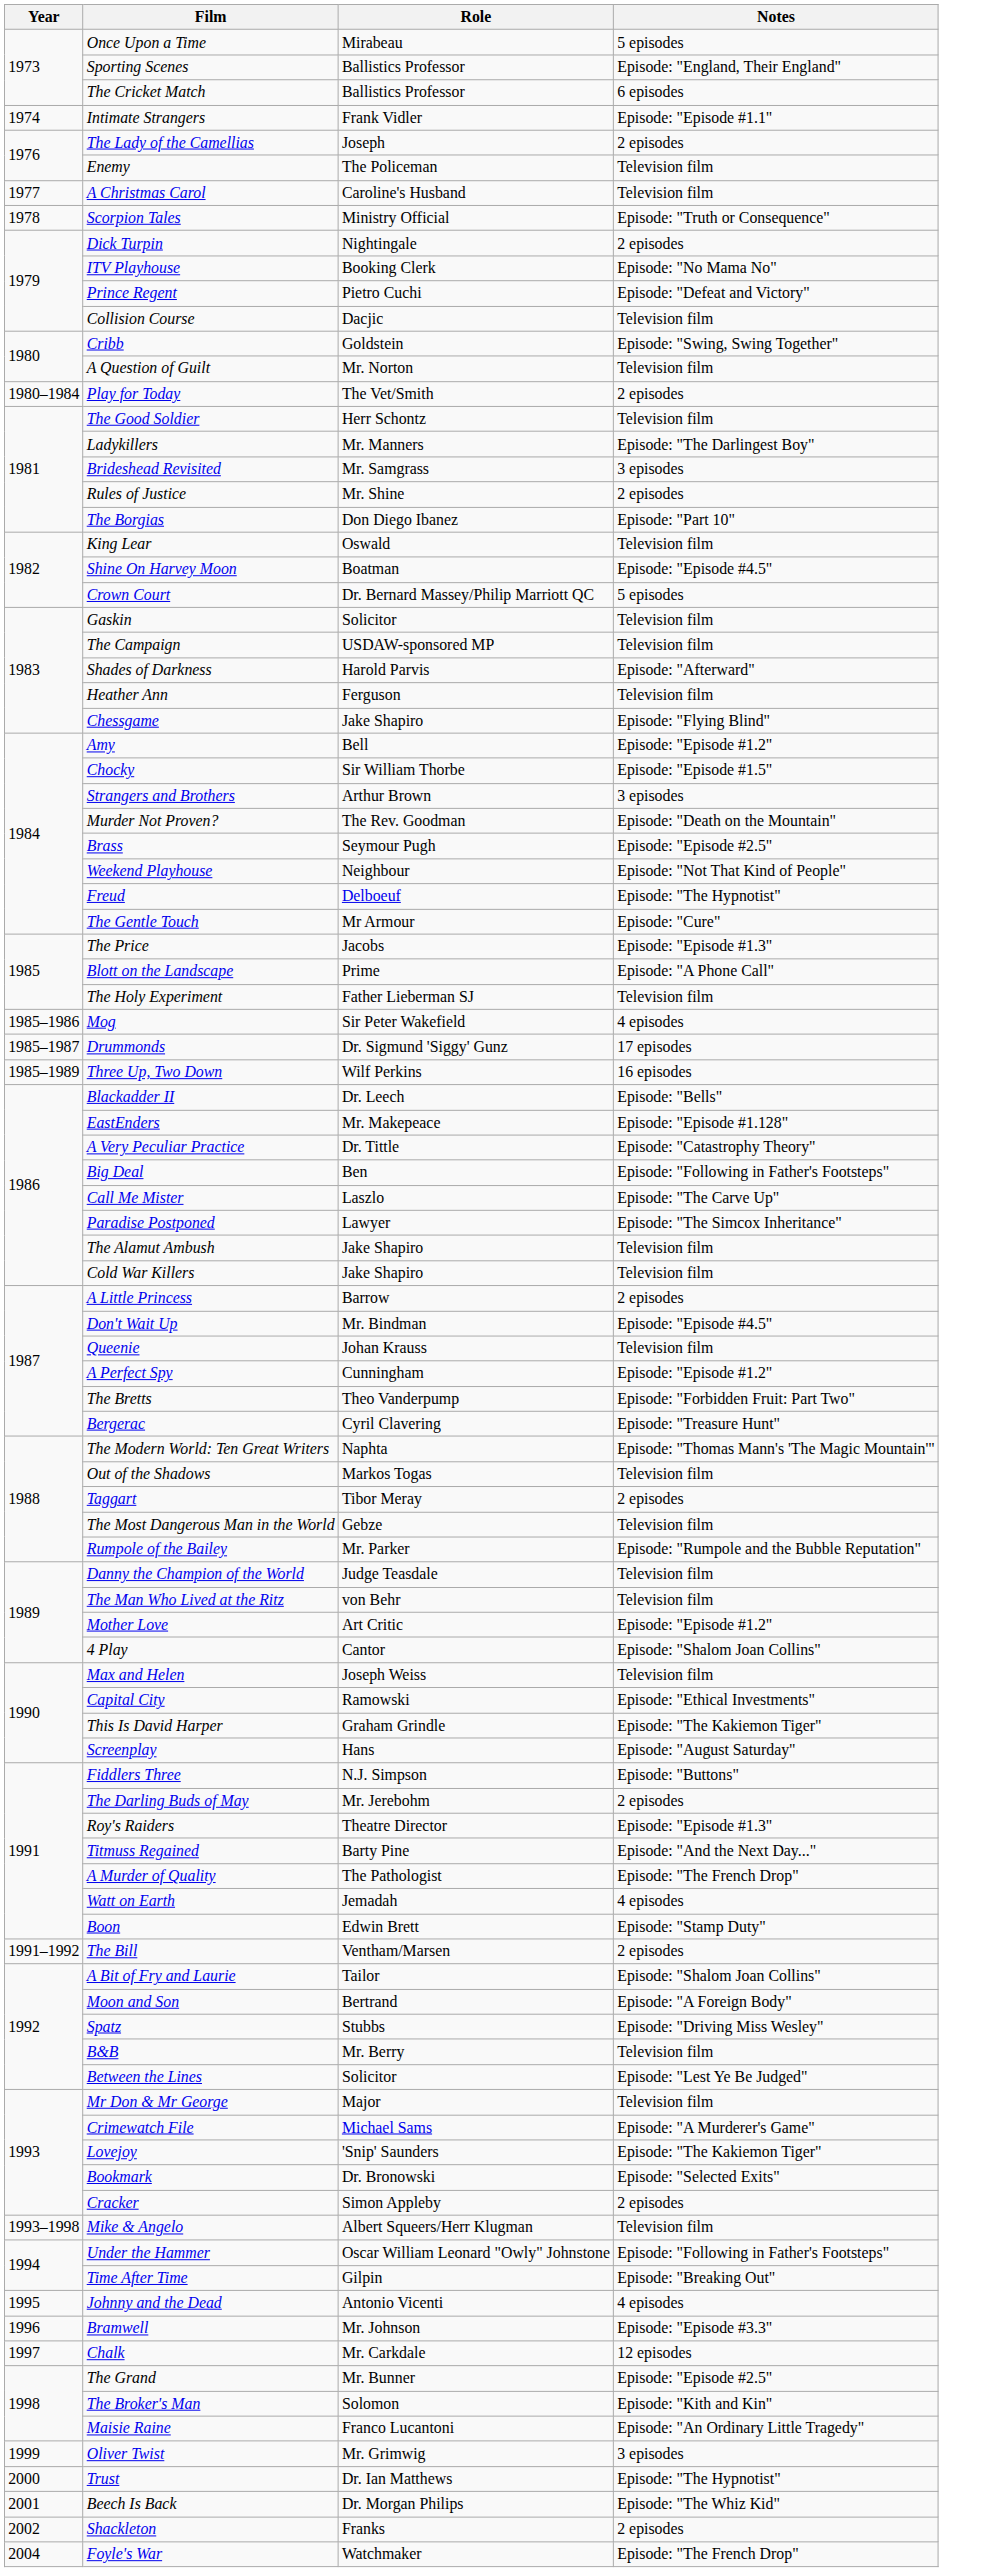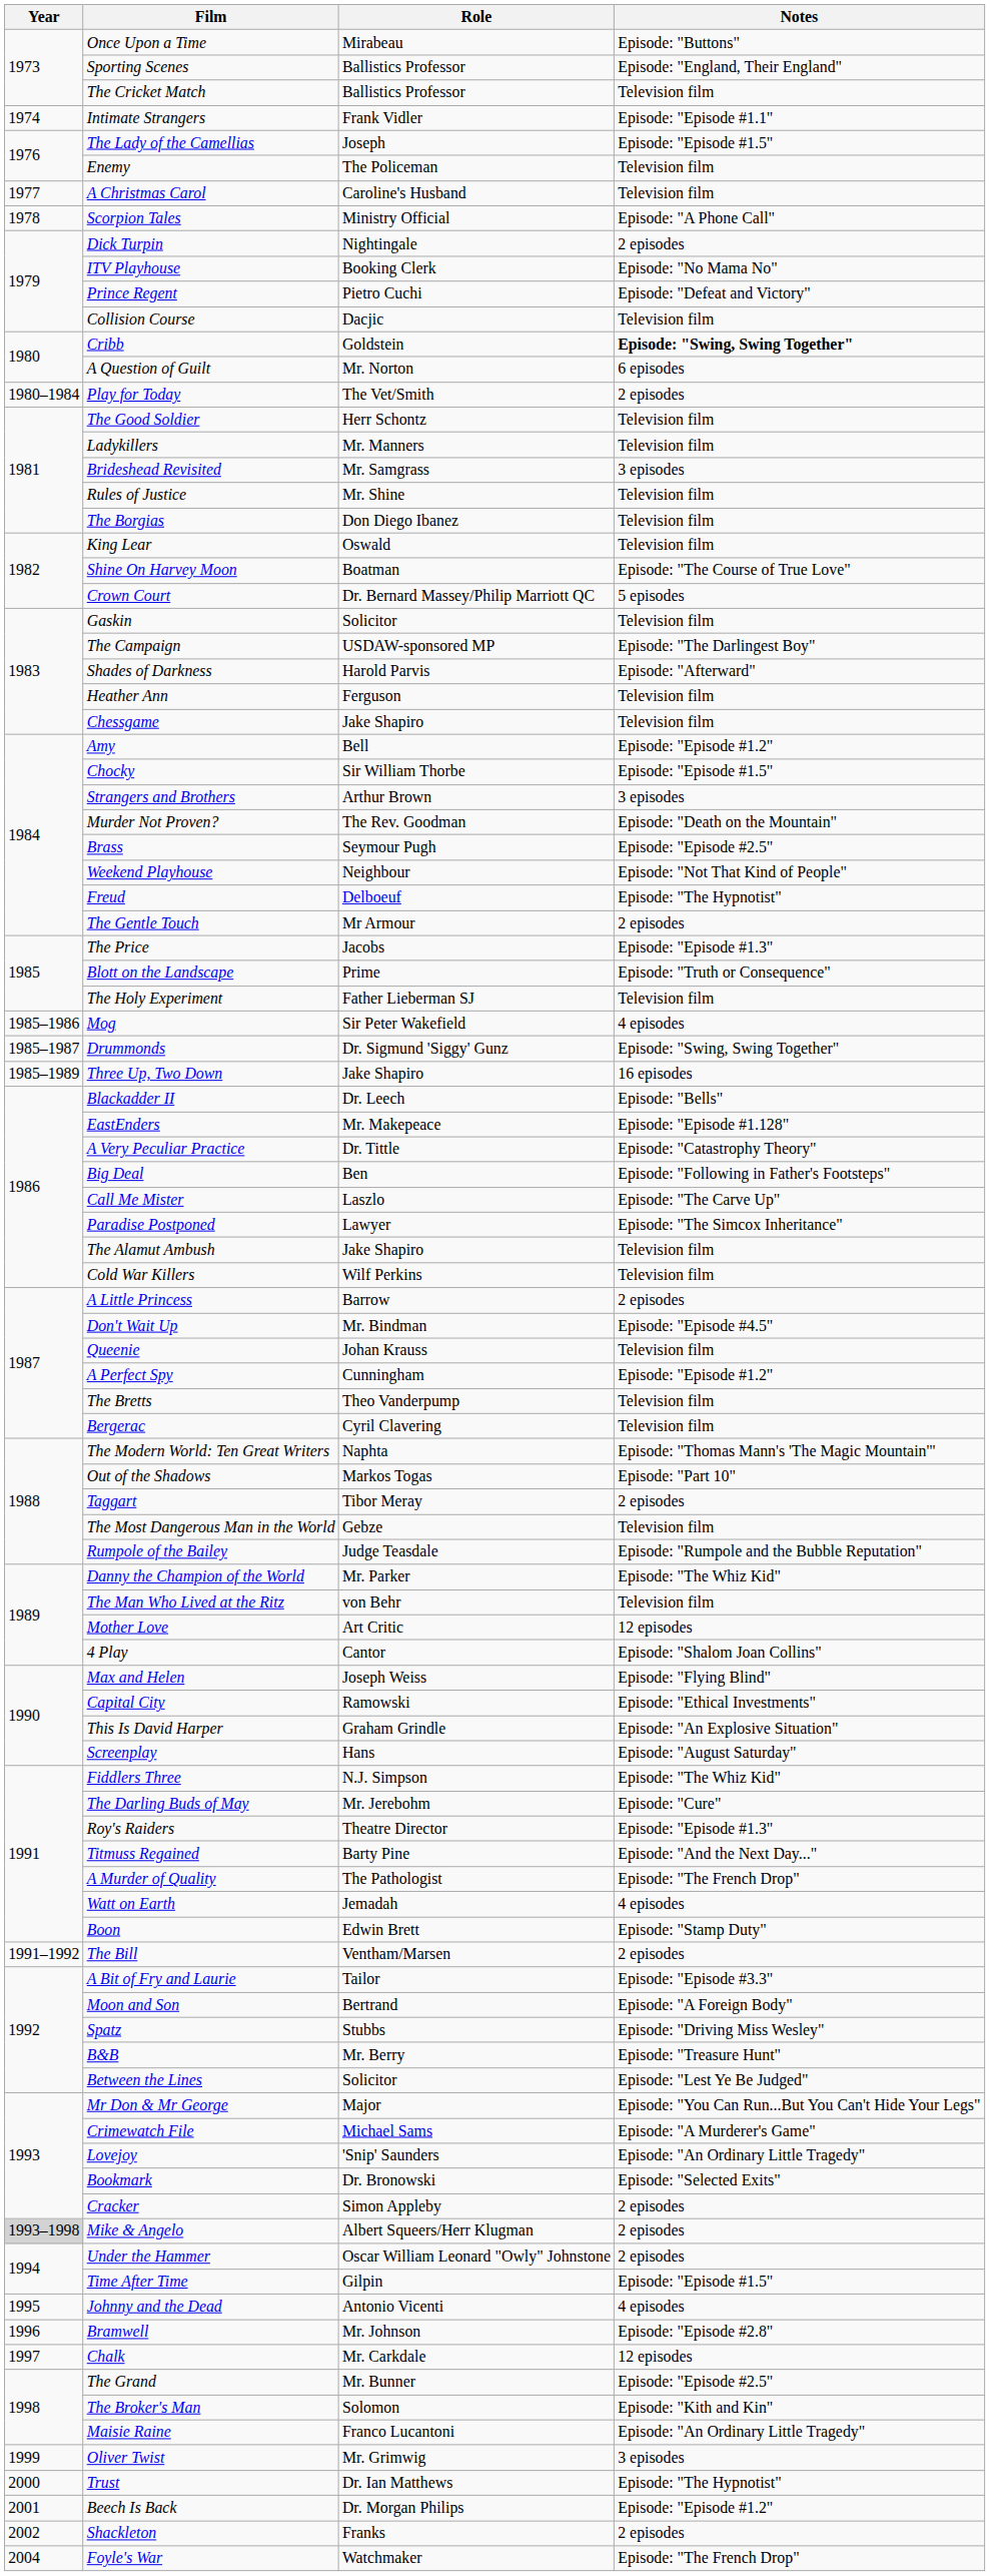Once Upon a Time | Notes: 5 episodes -> Episode: "Buttons"
The Cricket Match | Notes: 6 episodes -> Television film
The Lady of the Camellias | Notes: 2 episodes -> Episode: "Episode #1.5"
Scorpion Tales | Notes: Episode: "Truth or Consequence" -> Episode: "A Phone Call"
Cribb | Notes: normal -> bold
A Question of Guilt | Notes: Television film -> 6 episodes
Ladykillers | Notes: Episode: "The Darlingest Boy" -> Television film
Rules of Justice | Notes: 2 episodes -> Television film
The Borgias | Notes: Episode: "Part 10" -> Television film
Shine On Harvey Moon | Notes: Episode: "Episode #4.5" -> Episode: "The Course of True Love"
The Campaign | Notes: Television film -> Episode: "The Darlingest Boy"
Chessgame | Notes: Episode: "Flying Blind" -> Television film
The Gentle Touch | Notes: Episode: "Cure" -> 2 episodes
Blott on the Landscape | Notes: Episode: "A Phone Call" -> Episode: "Truth or Consequence"
Drummonds | Notes: 17 episodes -> Episode: "Swing, Swing Together"
Three Up, Two Down | Role: Wilf Perkins -> Jake Shapiro
Cold War Killers | Role: Jake Shapiro -> Wilf Perkins
The Bretts | Notes: Episode: "Forbidden Fruit: Part Two" -> Television film
Bergerac | Notes: Episode: "Treasure Hunt" -> Television film
Out of the Shadows | Notes: Television film -> Episode: "Part 10"
Rumpole of the Bailey | Role: Mr. Parker -> Judge Teasdale
Danny the Champion of the World | Role: Judge Teasdale -> Mr. Parker
Danny the Champion of the World | Notes: Television film -> Episode: "The Whiz Kid"
Mother Love | Notes: Episode: "Episode #1.2" -> 12 episodes
Max and Helen | Notes: Television film -> Episode: "Flying Blind"
This Is David Harper | Notes: Episode: "The Kakiemon Tiger" -> Episode: "An Explosive Situation"
Fiddlers Three | Notes: Episode: "Buttons" -> Episode: "The Whiz Kid"
The Darling Buds of May | Notes: 2 episodes -> Episode: "Cure"
A Bit of Fry and Laurie | Notes: Episode: "Shalom Joan Collins" -> Episode: "Episode #3.3"
B&B | Notes: Television film -> Episode: "Treasure Hunt"
Mr Don & Mr George | Notes: Television film -> Episode: "You Can Run...But You Can't Hide Your Legs"
Lovejoy | Notes: Episode: "The Kakiemon Tiger" -> Episode: "An Ordinary Little Tragedy"
Mike & Angelo | Year: no background -> lightgrey background
Mike & Angelo | Notes: Television film -> 2 episodes
Under the Hammer | Notes: Episode: "Following in Father's Footsteps" -> 2 episodes
Time After Time | Notes: Episode: "Breaking Out" -> Episode: "Episode #1.5"
Bramwell | Notes: Episode: "Episode #3.3" -> Episode: "Episode #2.8"
Beech Is Back | Notes: Episode: "The Whiz Kid" -> Episode: "Episode #1.2"
